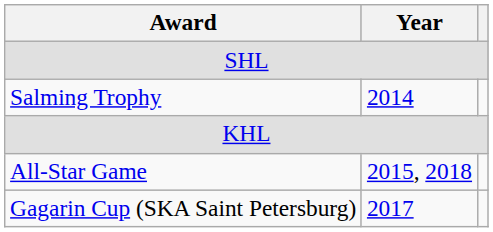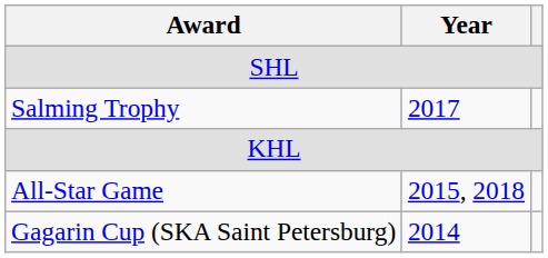Salming Trophy | Year: 2014 -> 2017
Gagarin Cup (SKA Saint Petersburg) | Year: 2017 -> 2014
